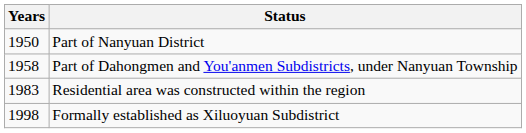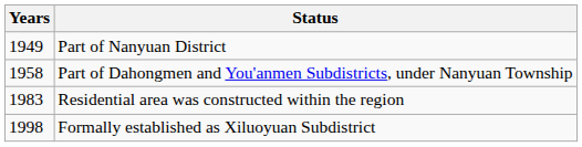Part of Nanyuan District | Years: 1950 -> 1949
